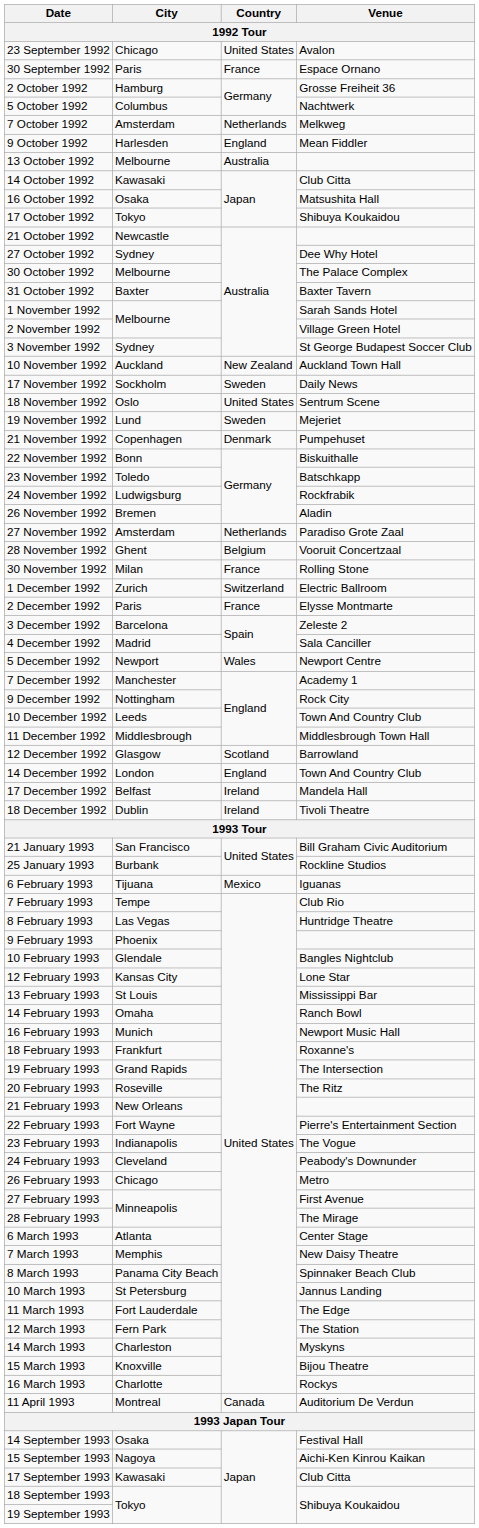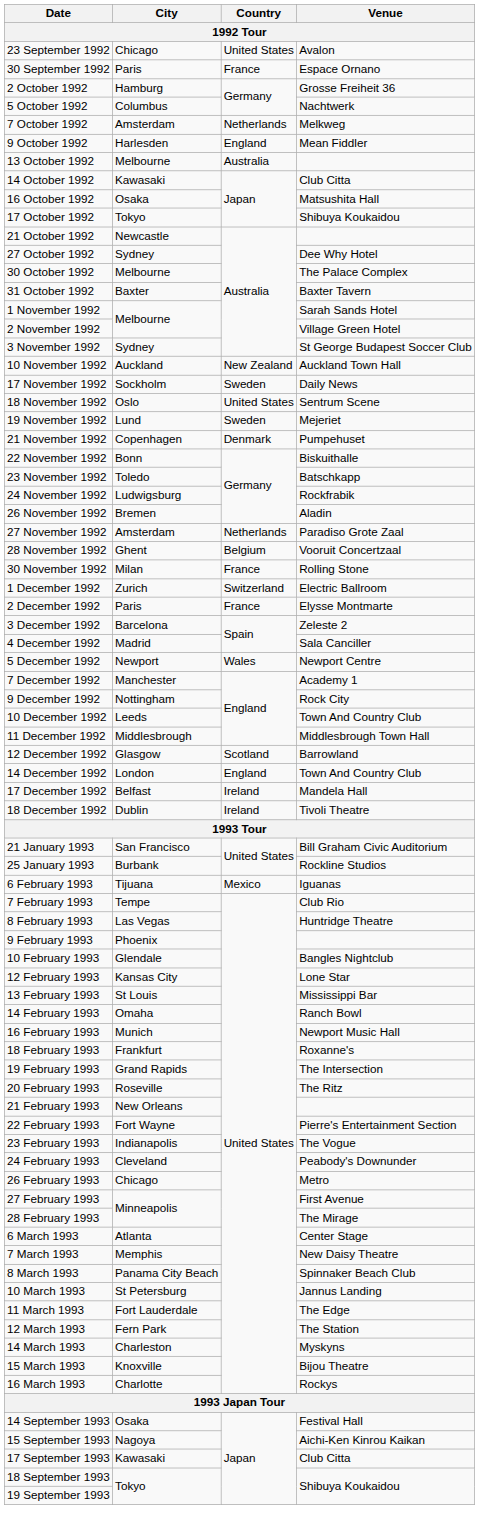- row: 11 April 1993 | Montreal | Canada | Auditorium De Verdun
